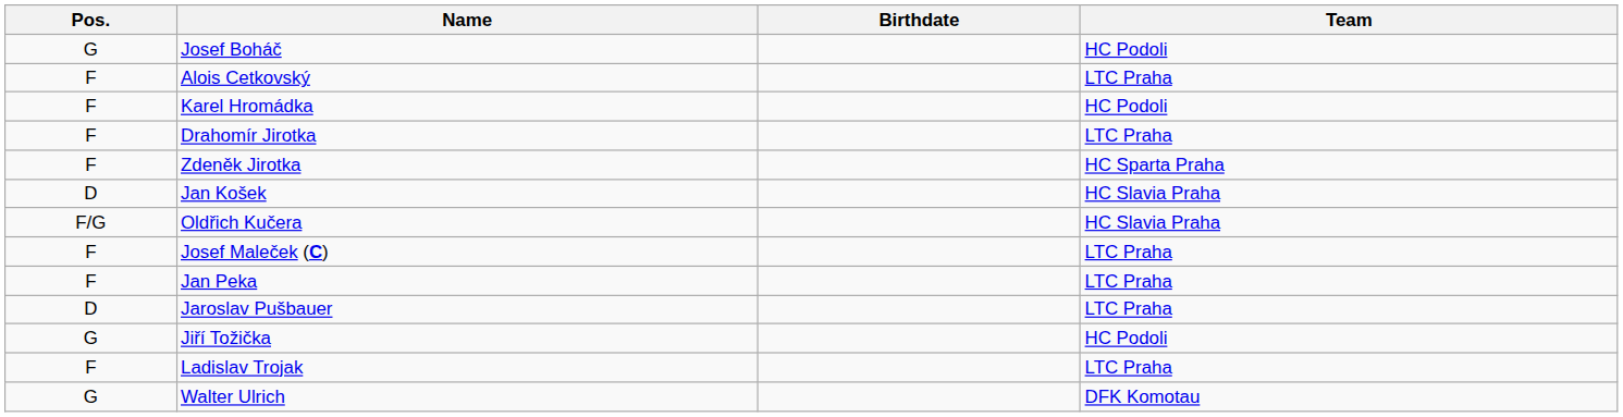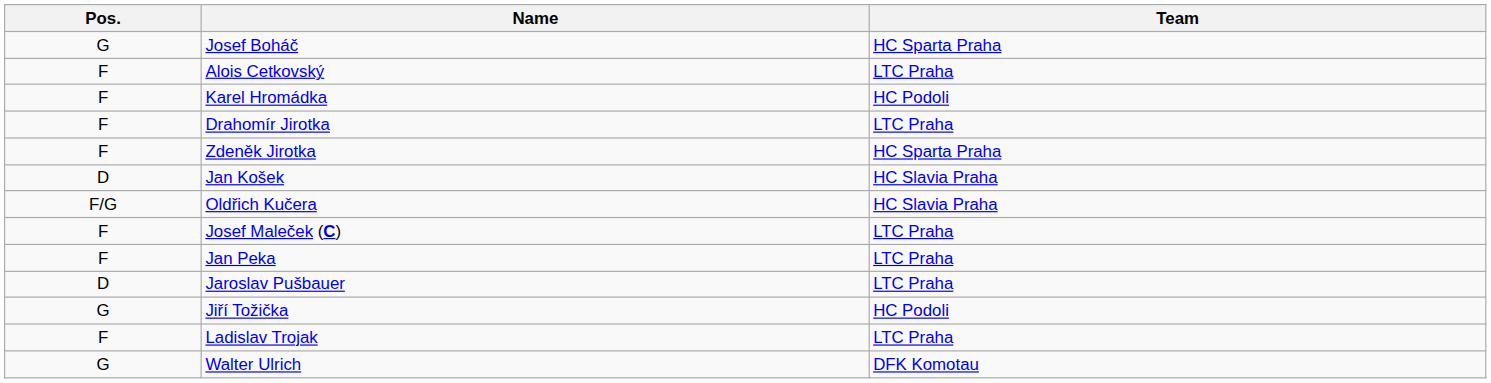- column: Birthdate
Josef Boháč | Team: HC Podoli -> HC Sparta Praha
